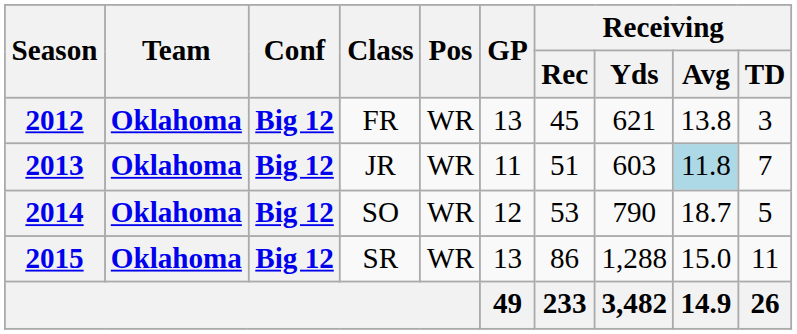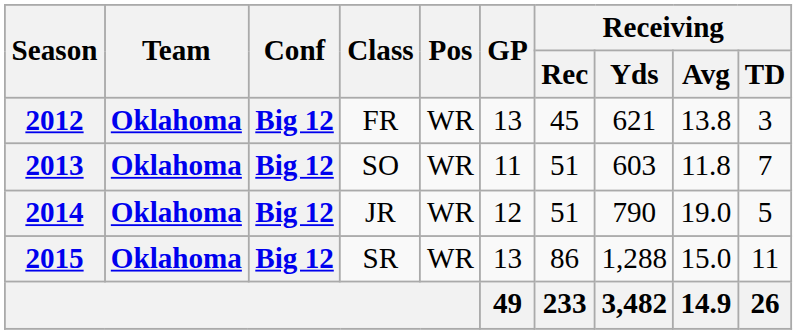2013 | Class: JR -> SO
2013 | Receiving / Avg: lightblue background -> no background
2014 | Class: SO -> JR
2014 | Receiving / Rec: 53 -> 51
2014 | Receiving / Avg: 18.7 -> 19.0
